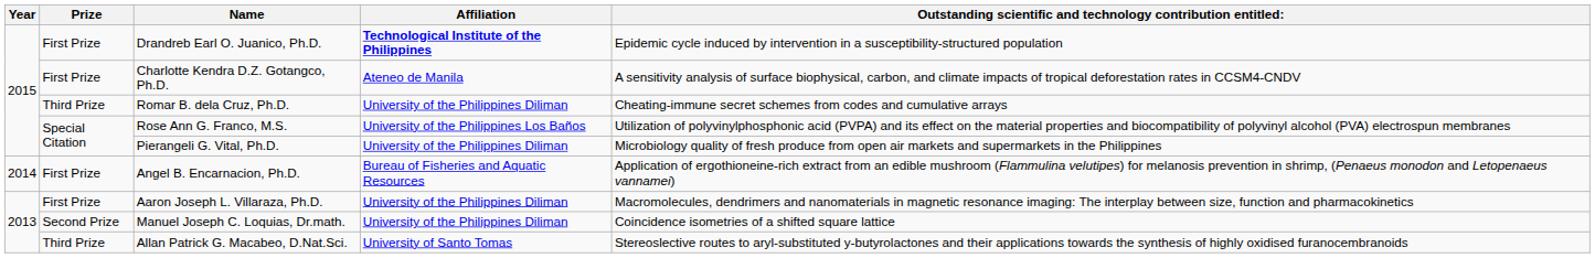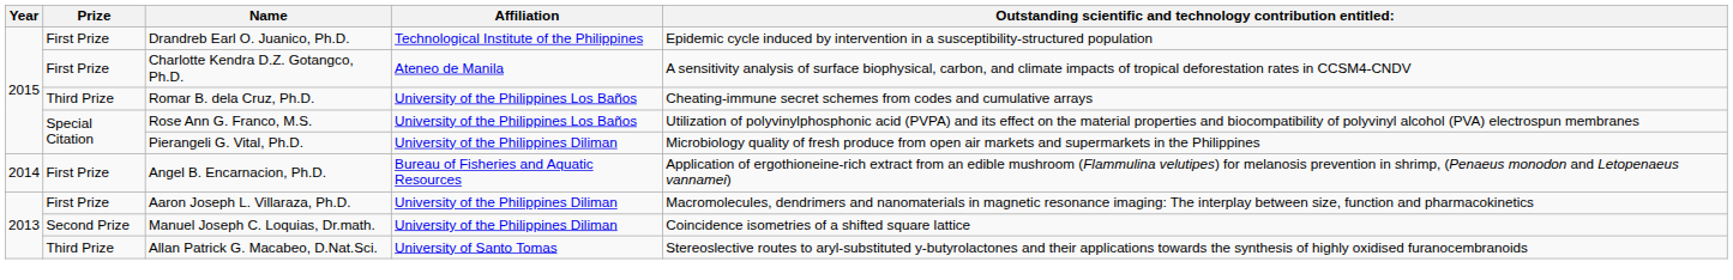Drandreb Earl O. Juanico, Ph.D. | Affiliation: bold -> normal
Romar B. dela Cruz, Ph.D. | Affiliation: University of the Philippines Diliman -> University of the Philippines Los Baños
